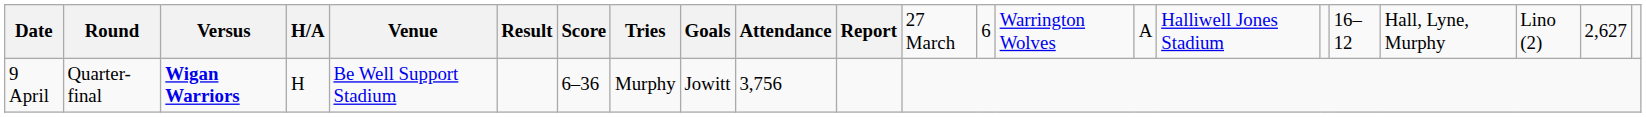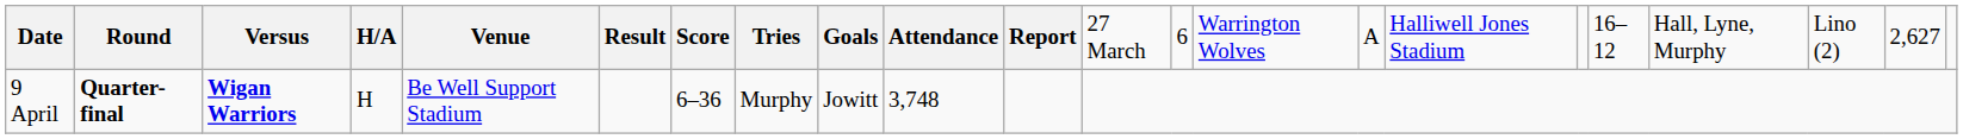9 April | column 2: normal -> bold
9 April | column 10: 3,756 -> 3,748
